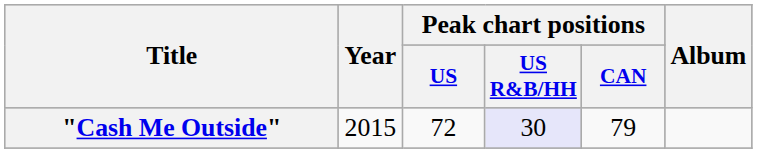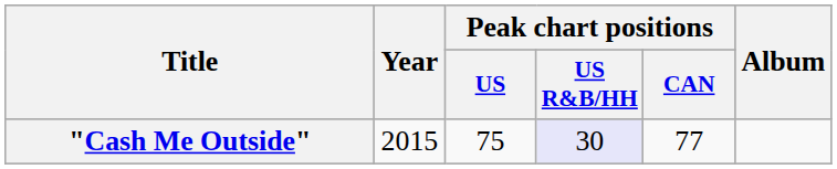"Cash Me Outside" | Peak chart positions / US: 72 -> 75
"Cash Me Outside" | Peak chart positions / CAN: 79 -> 77
